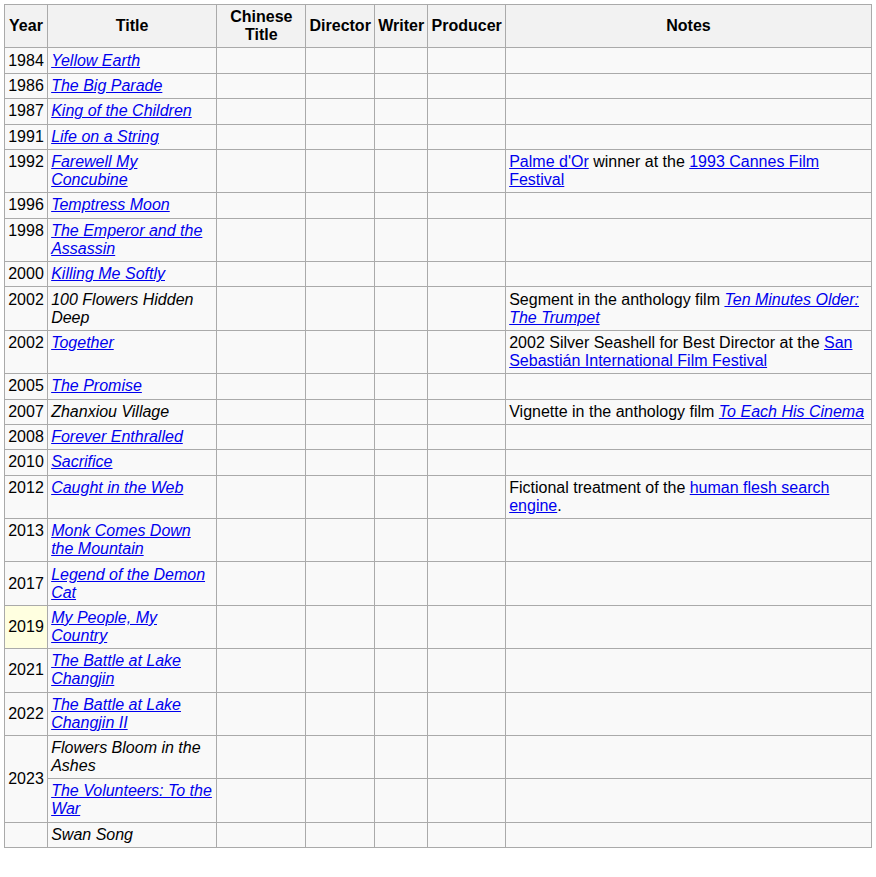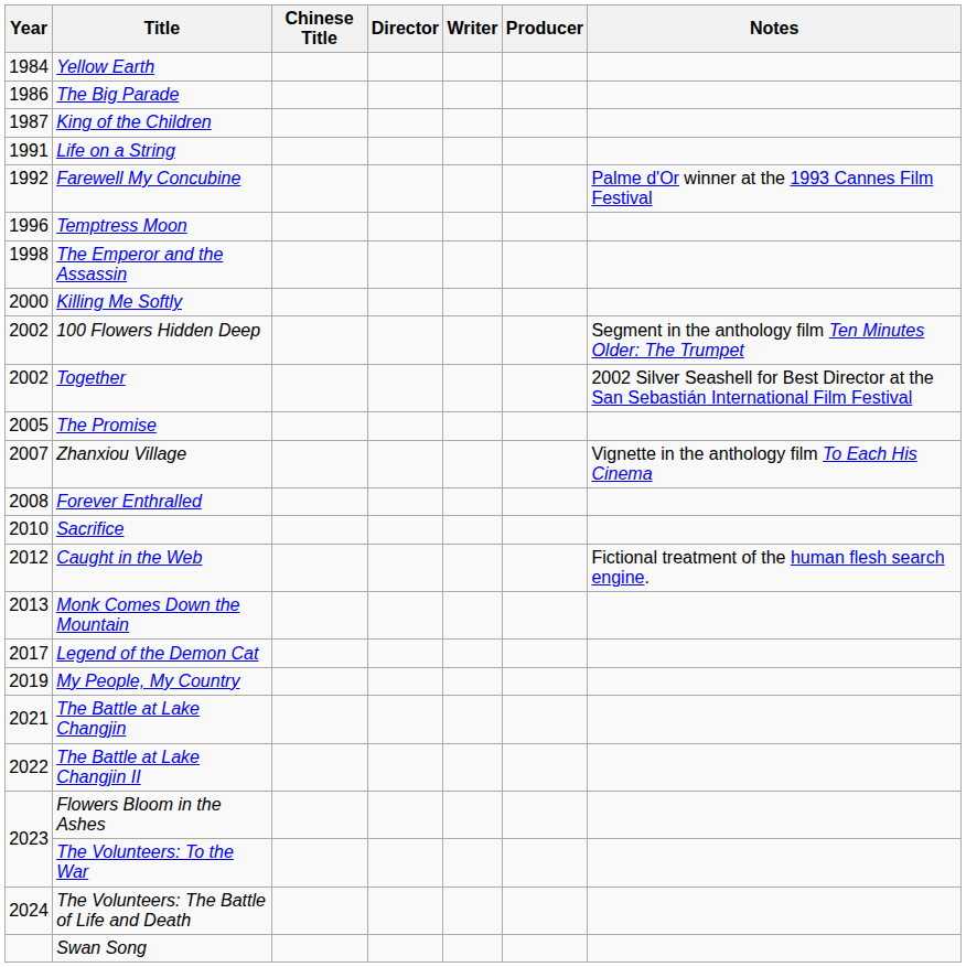My People, My Country | Year: lightyellow background -> no background
+ row: 2024 | The Volunteers: The Battle of Life and Death
